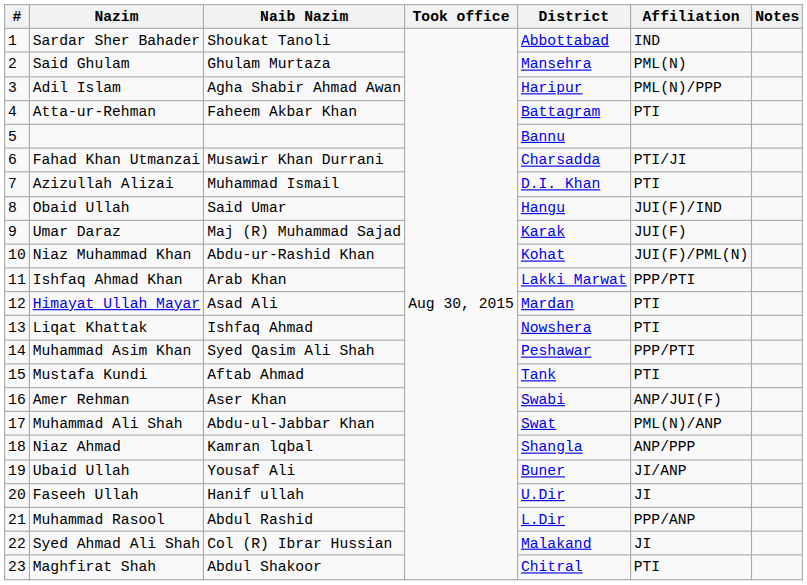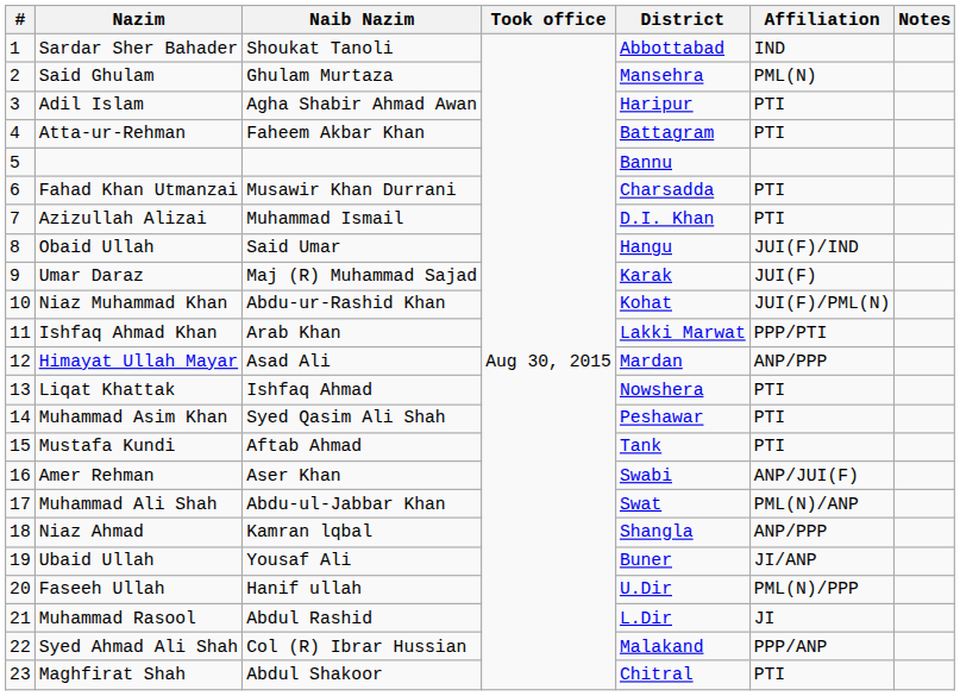Adil Islam | Affiliation: PML(N)/PPP -> PTI
Fahad Khan Utmanzai | Affiliation: PTI/JI -> PTI
Himayat Ullah Mayar | Affiliation: PTI -> ANP/PPP
Muhammad Asim Khan | Affiliation: PPP/PTI -> PTI
Faseeh Ullah | Affiliation: JI -> PML(N)/PPP
Muhammad Rasool | Affiliation: PPP/ANP -> JI
Syed Ahmad Ali Shah | Affiliation: JI -> PPP/ANP
